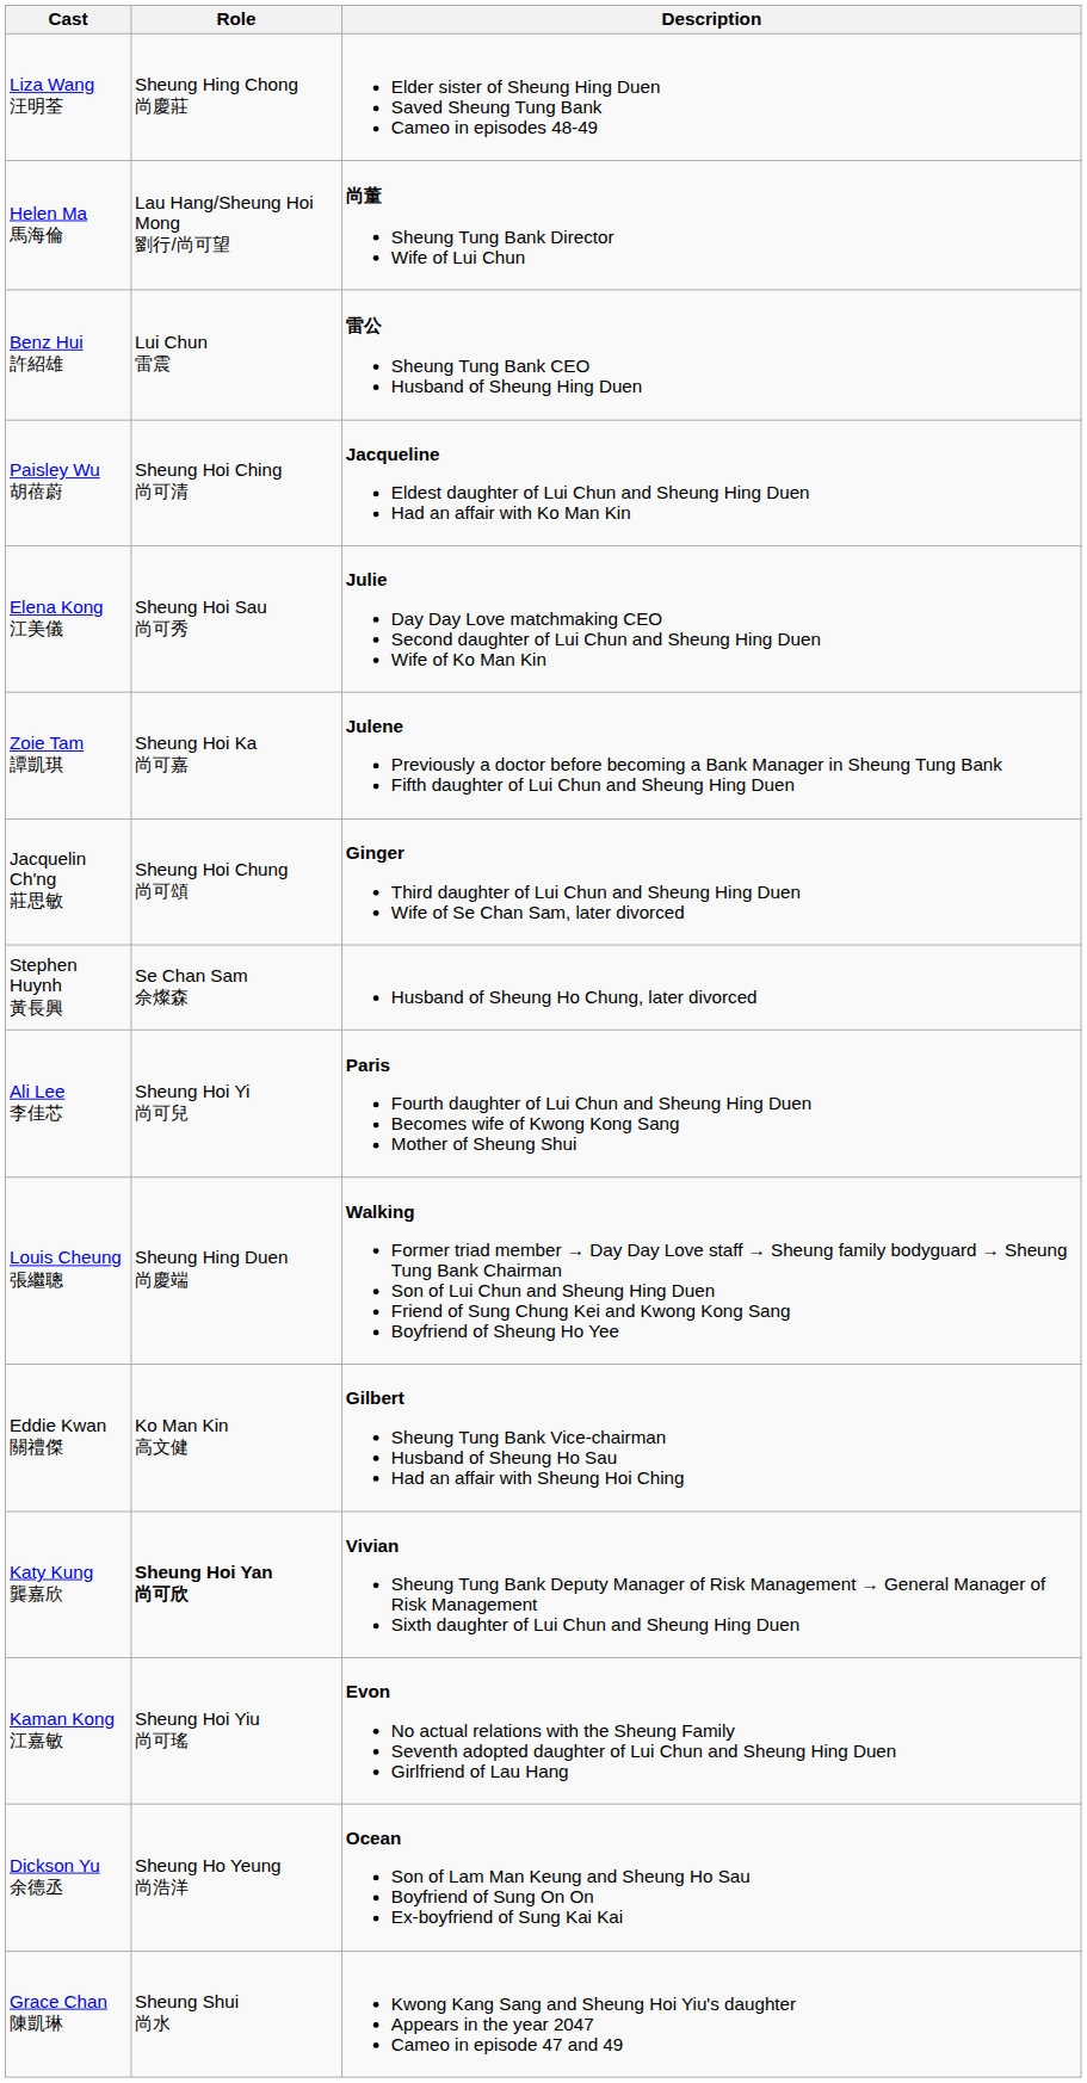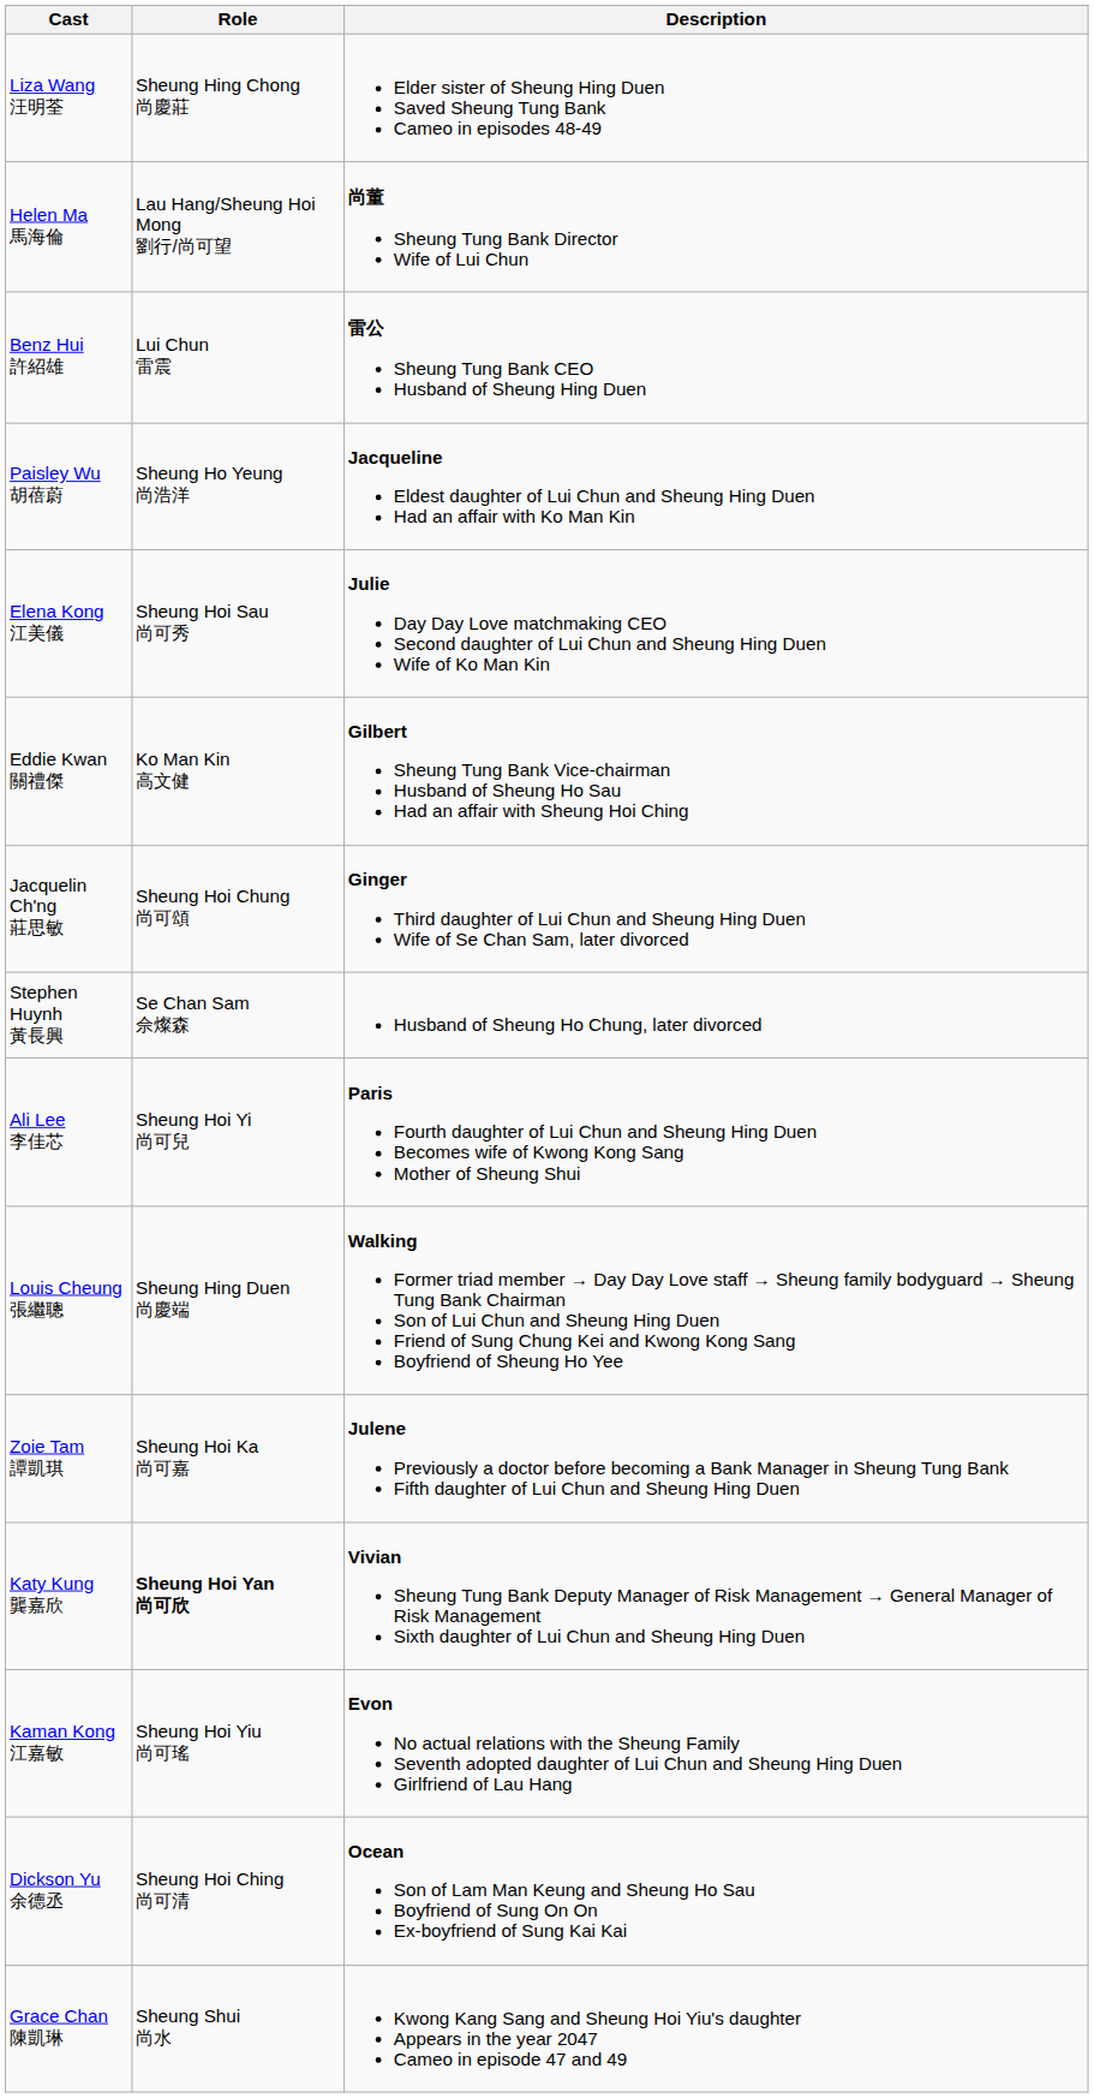Paisley Wu 胡蓓蔚 | Role: Sheung Hoi Ching 尚可清 -> Sheung Ho Yeung 尚浩洋
rows swapped: Eddie Kwan 關禮傑 <-> Zoie Tam 譚凱琪
Dickson Yu 余德丞 | Role: Sheung Ho Yeung 尚浩洋 -> Sheung Hoi Ching 尚可清
